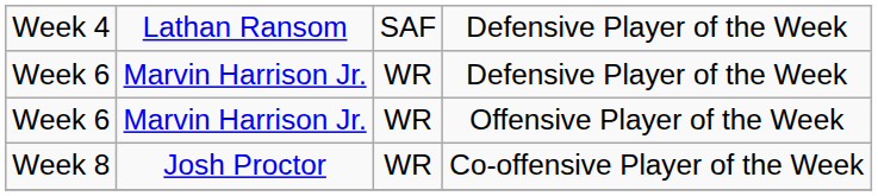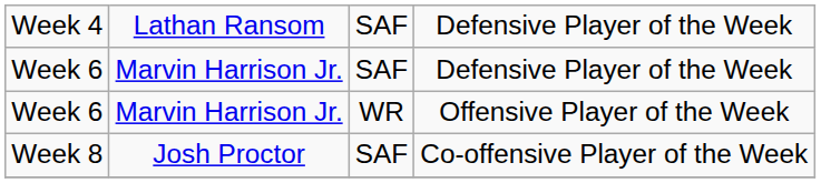Week 6 / Defensive Player of the Week | column 3: WR -> SAF
Co-offensive Player of the Week | column 3: WR -> SAF
